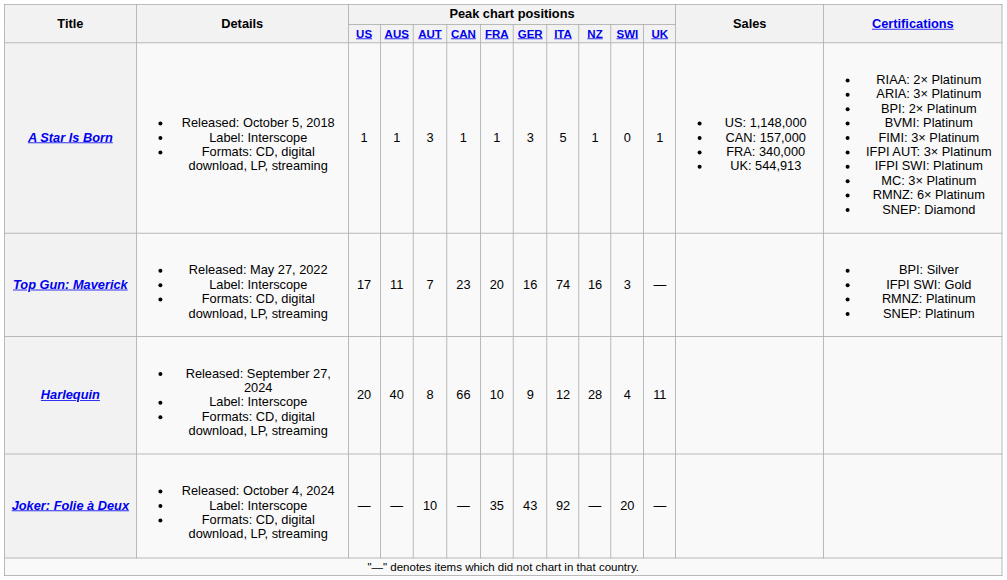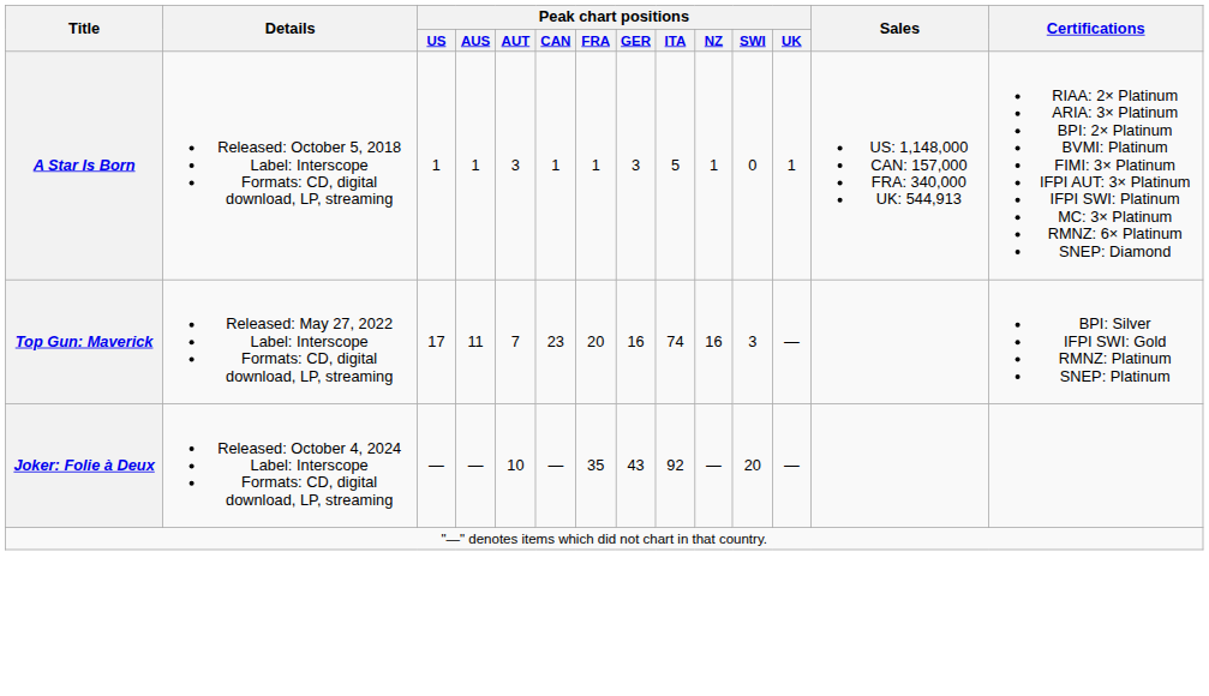- row: Harlequin | Released: September 27, 2024 Label: Interscope Formats: CD, digital download, LP, streaming | 20 | 40 | 8 | 66 | 10 | 9 | 12 | 28 | 4 | 11
